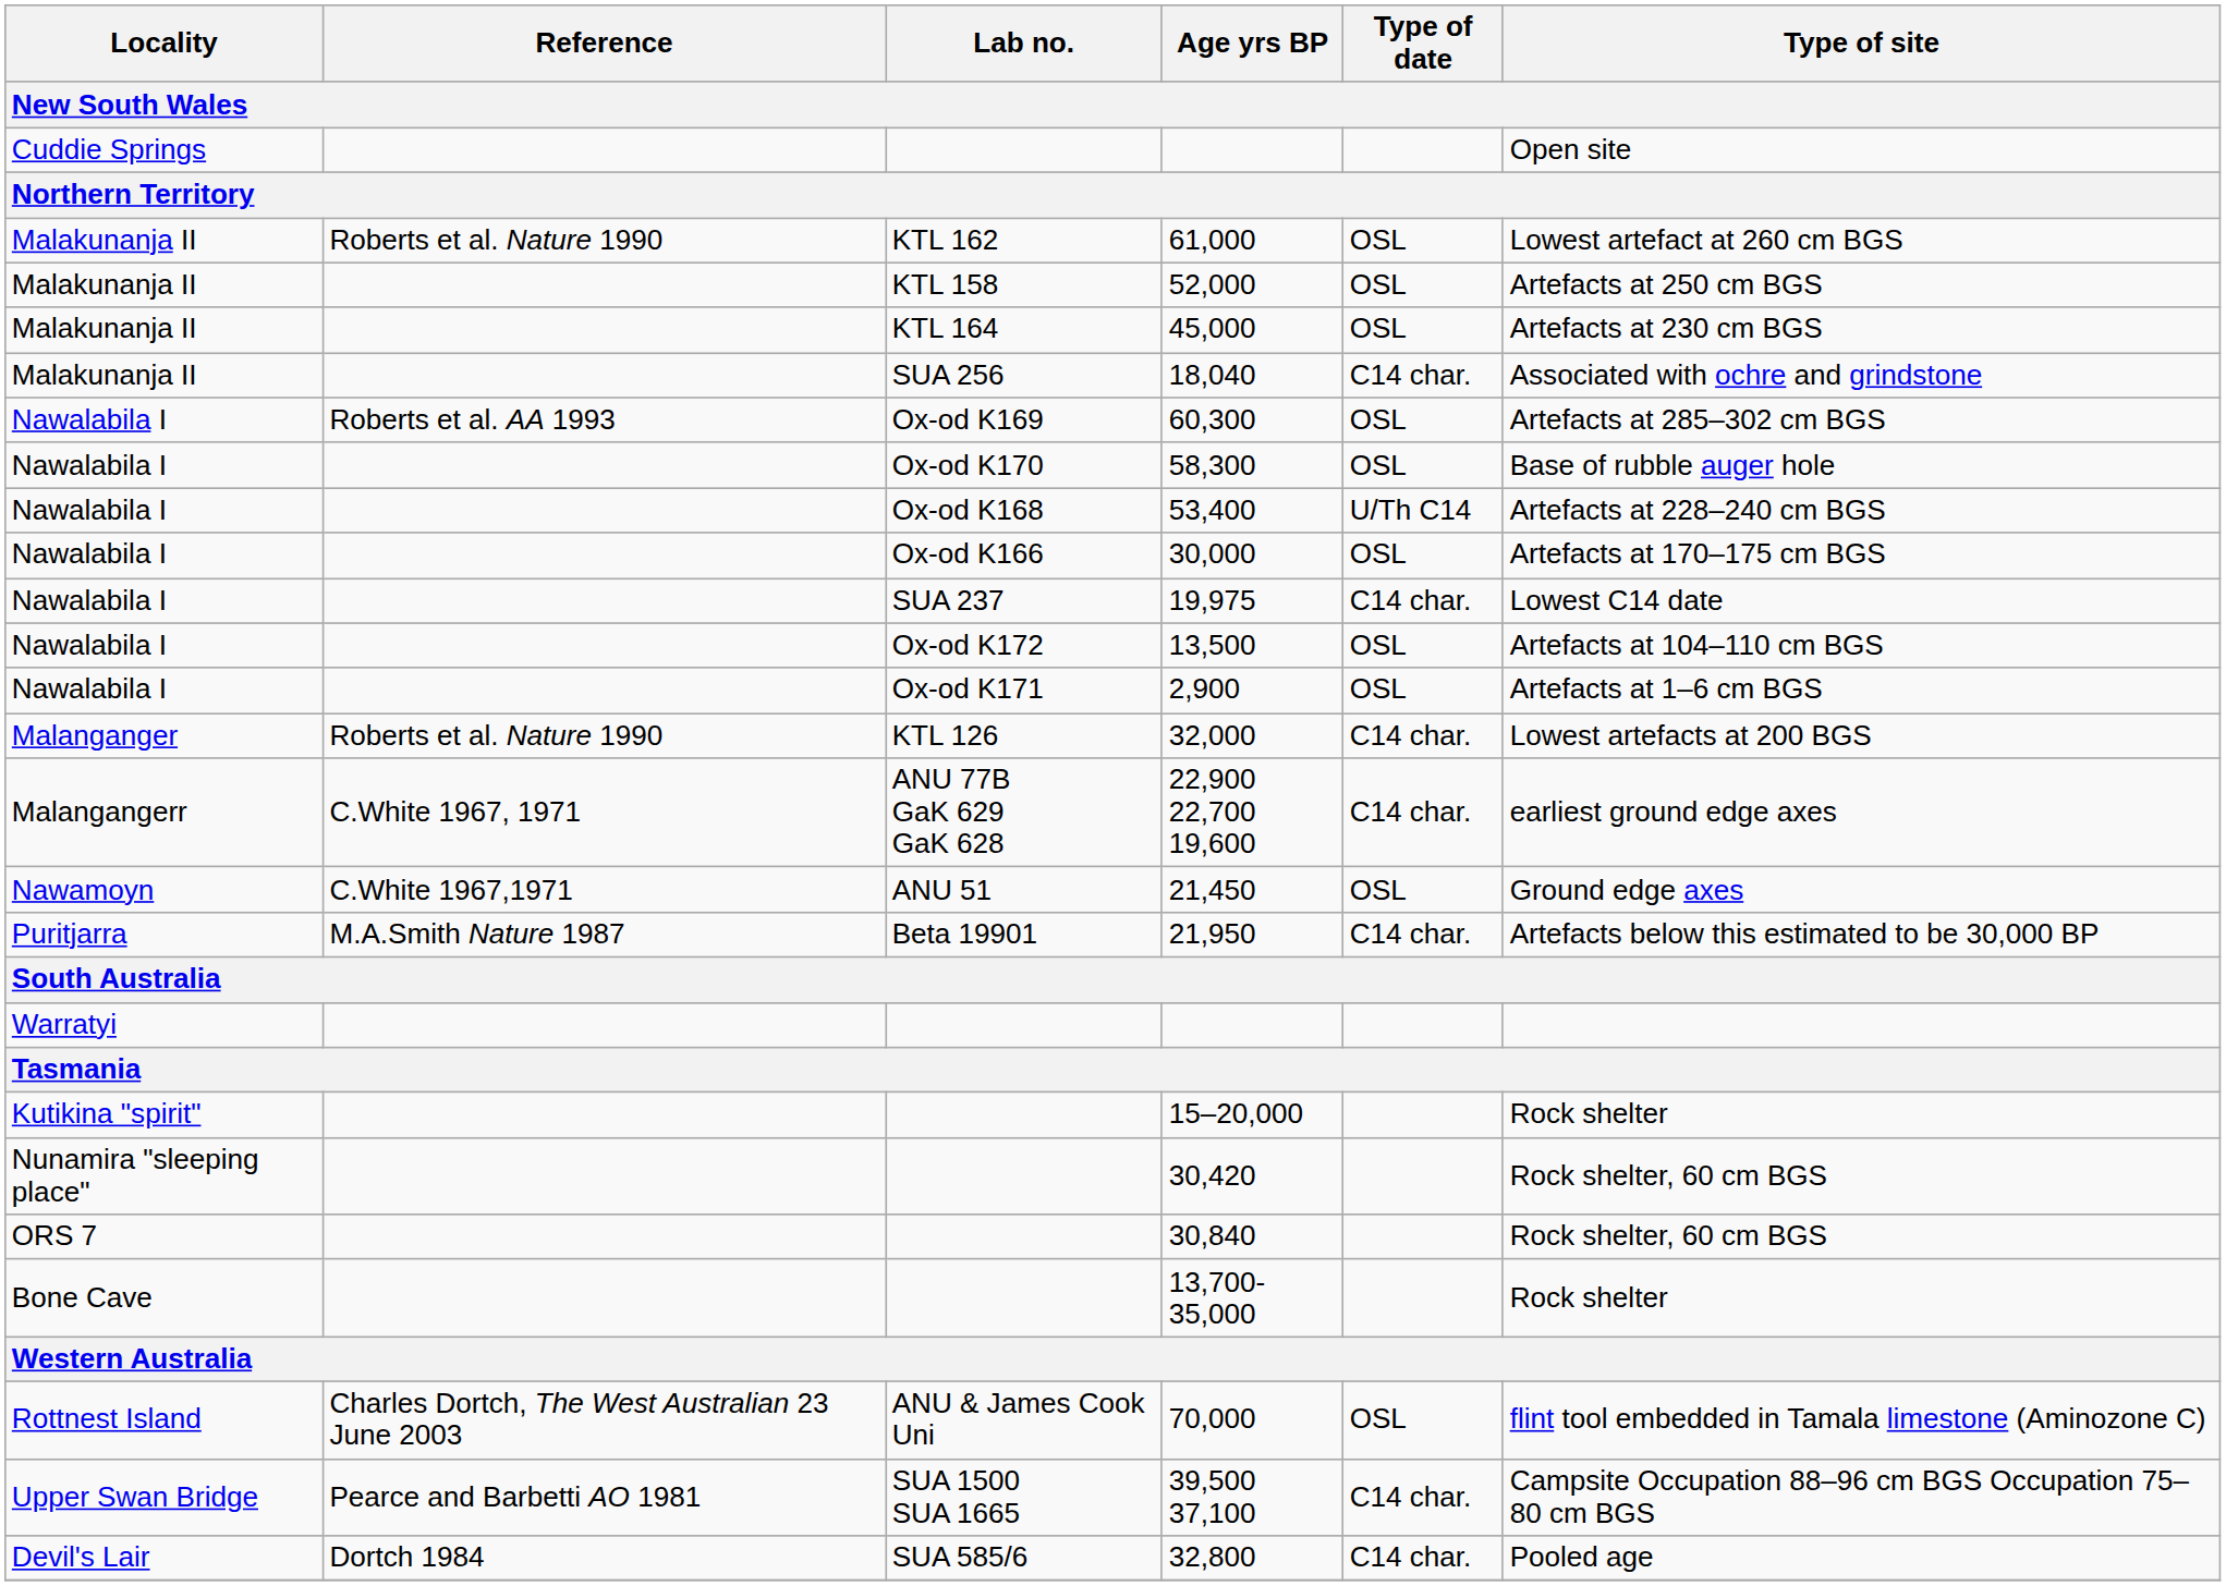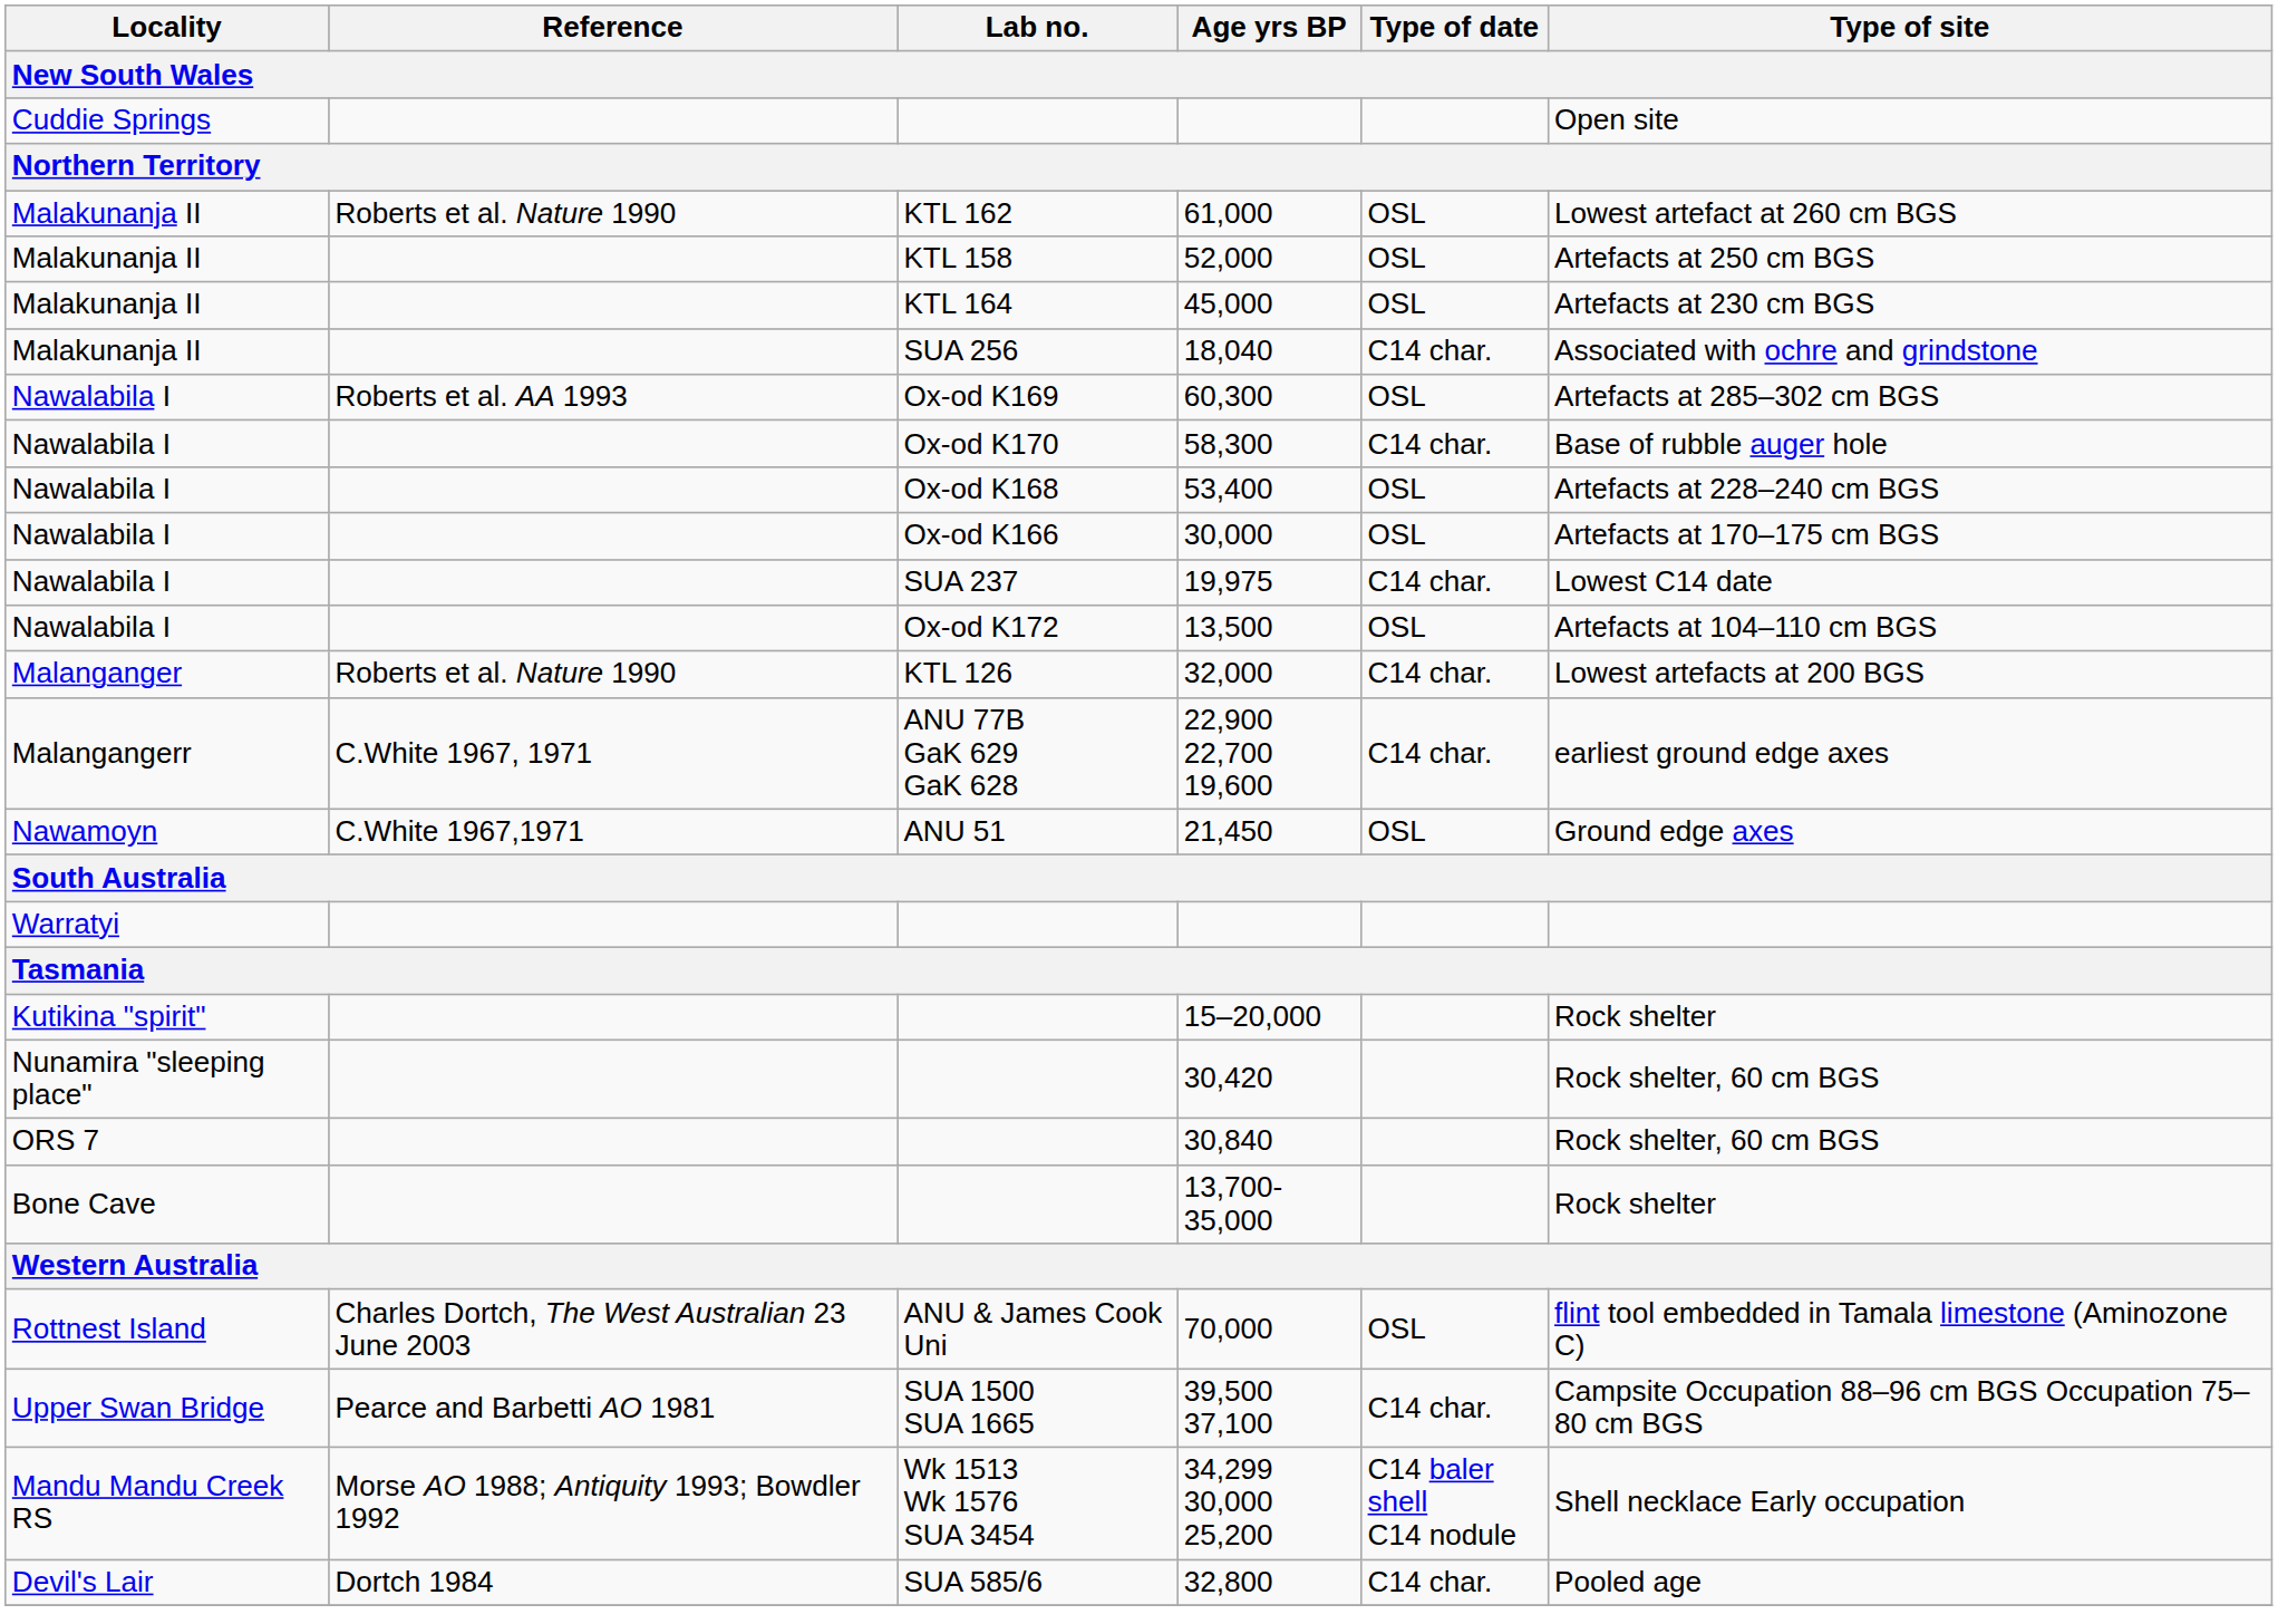58,300 | Type of date: OSL -> C14 char.
53,400 | Type of date: U/Th C14 -> OSL
- row: Nawalabila I | Ox-od K171 | 2,900 | OSL | Artefacts at 1–6 cm BGS
- row: Puritjarra | M.A.Smith Nature 1987 | Beta 19901 | 21,950 | C14 char. | Artefacts below this estimated to be 30,000 BP
+ row: Mandu Mandu Creek RS | Morse AO 1988; Antiquity 1993; Bowdler 1992 | Wk 1513 Wk 1576 SUA 3454 | 34,299 30,000 25,200 | C14 baler shell C14 nodule | Shell necklace Early occupation
